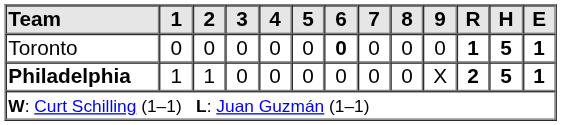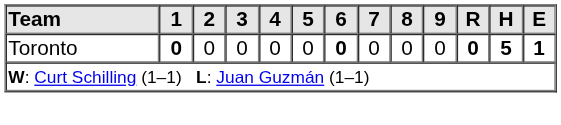Toronto | 1: normal -> bold
Toronto | R: 1 -> 0
- row: Philadelphia | 1 | 1 | 0 | 0 | 0 | 0 | 0 | 0 | X | 2 | 5 | 1
